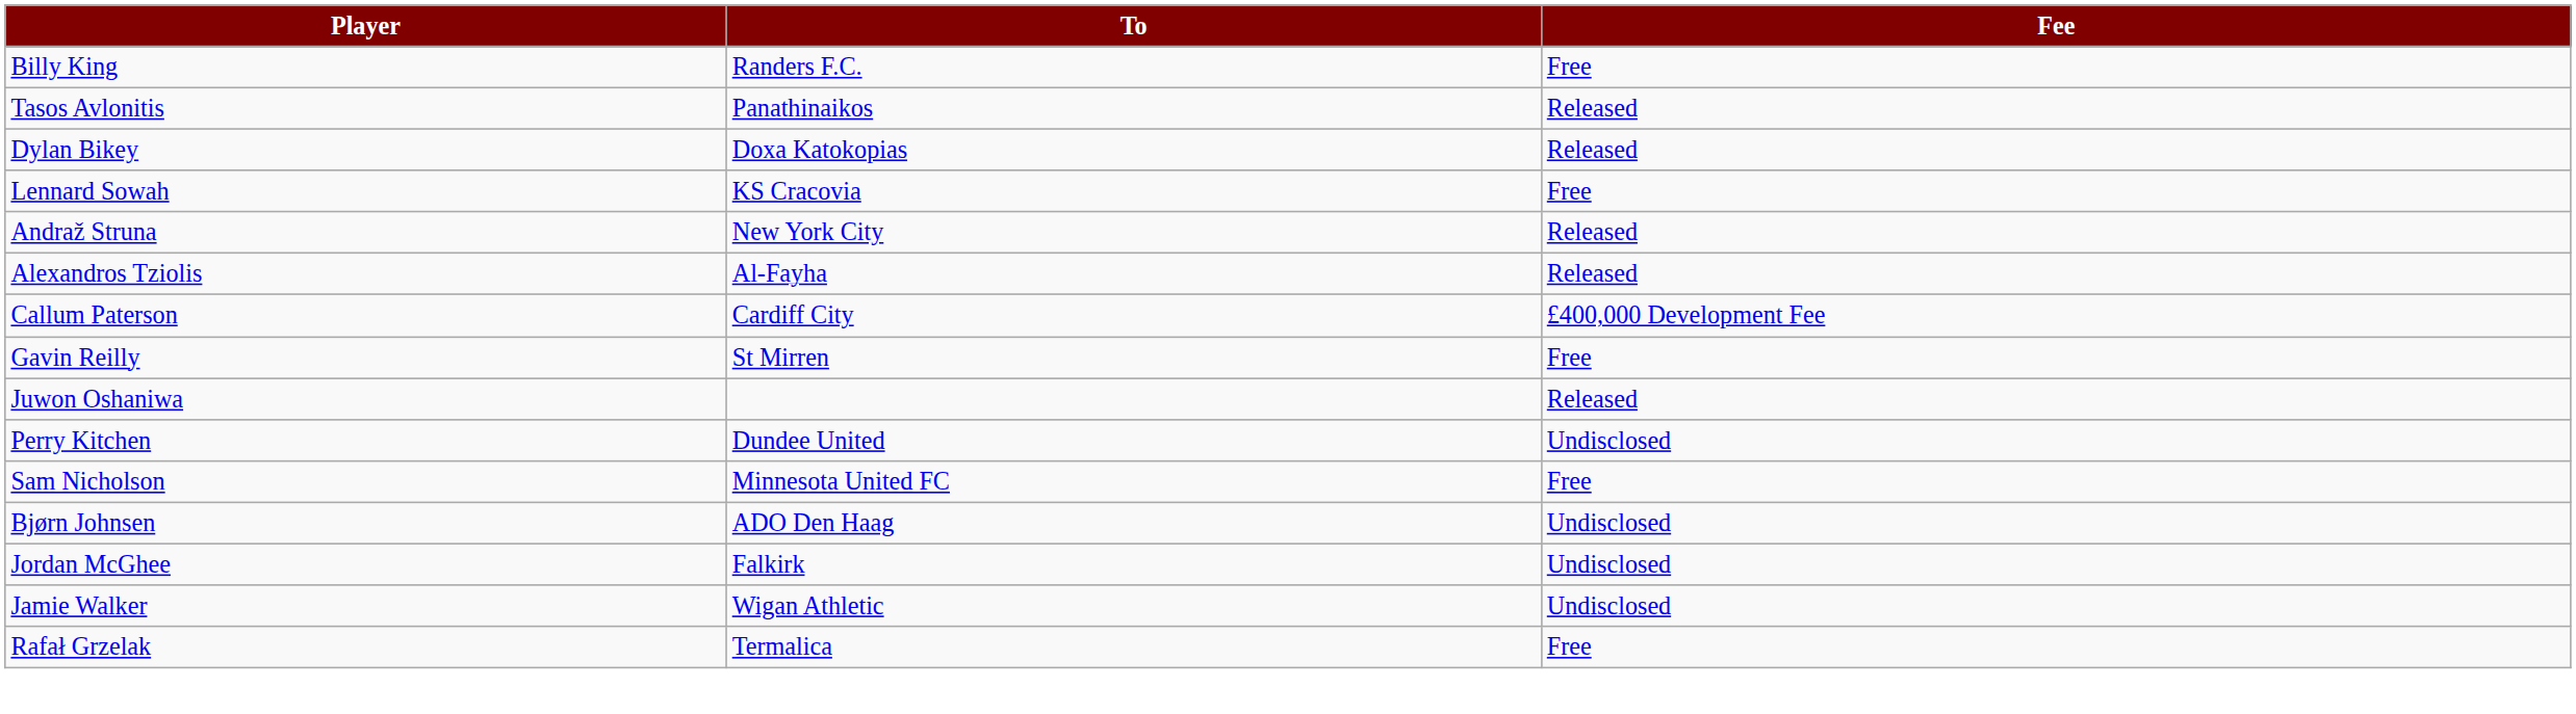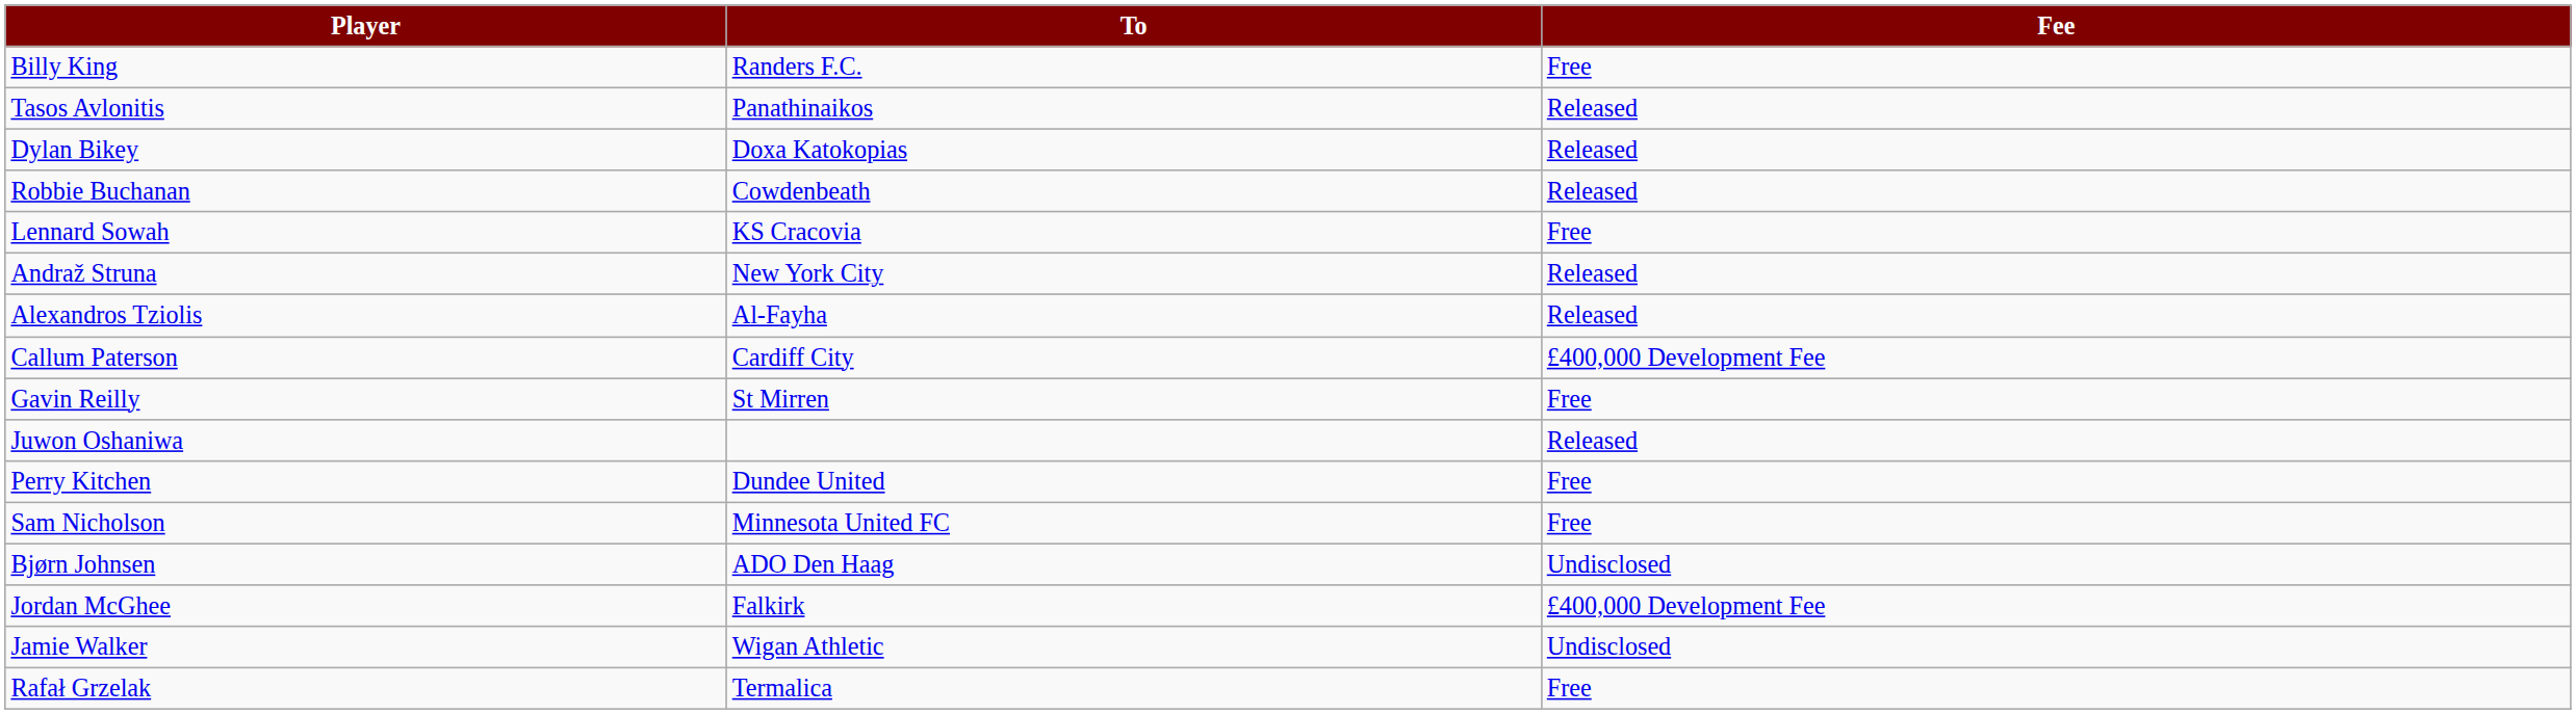+ row: Robbie Buchanan | Cowdenbeath | Released
Perry Kitchen | Fee: Undisclosed -> Free
Jordan McGhee | Fee: Undisclosed -> £400,000 Development Fee
